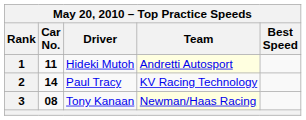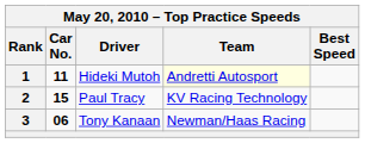2 | Car No.: 14 -> 15
3 | Car No.: 08 -> 06
3 | Team: lightyellow background -> no background
